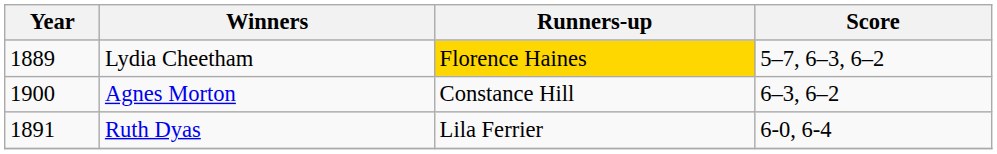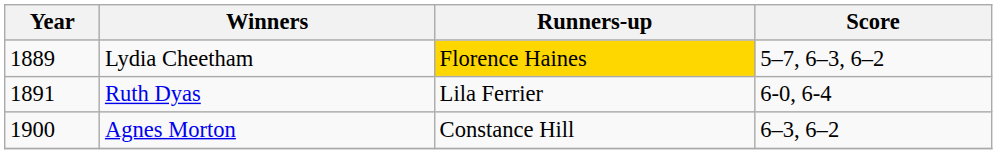rows swapped: Ruth Dyas <-> Agnes Morton
